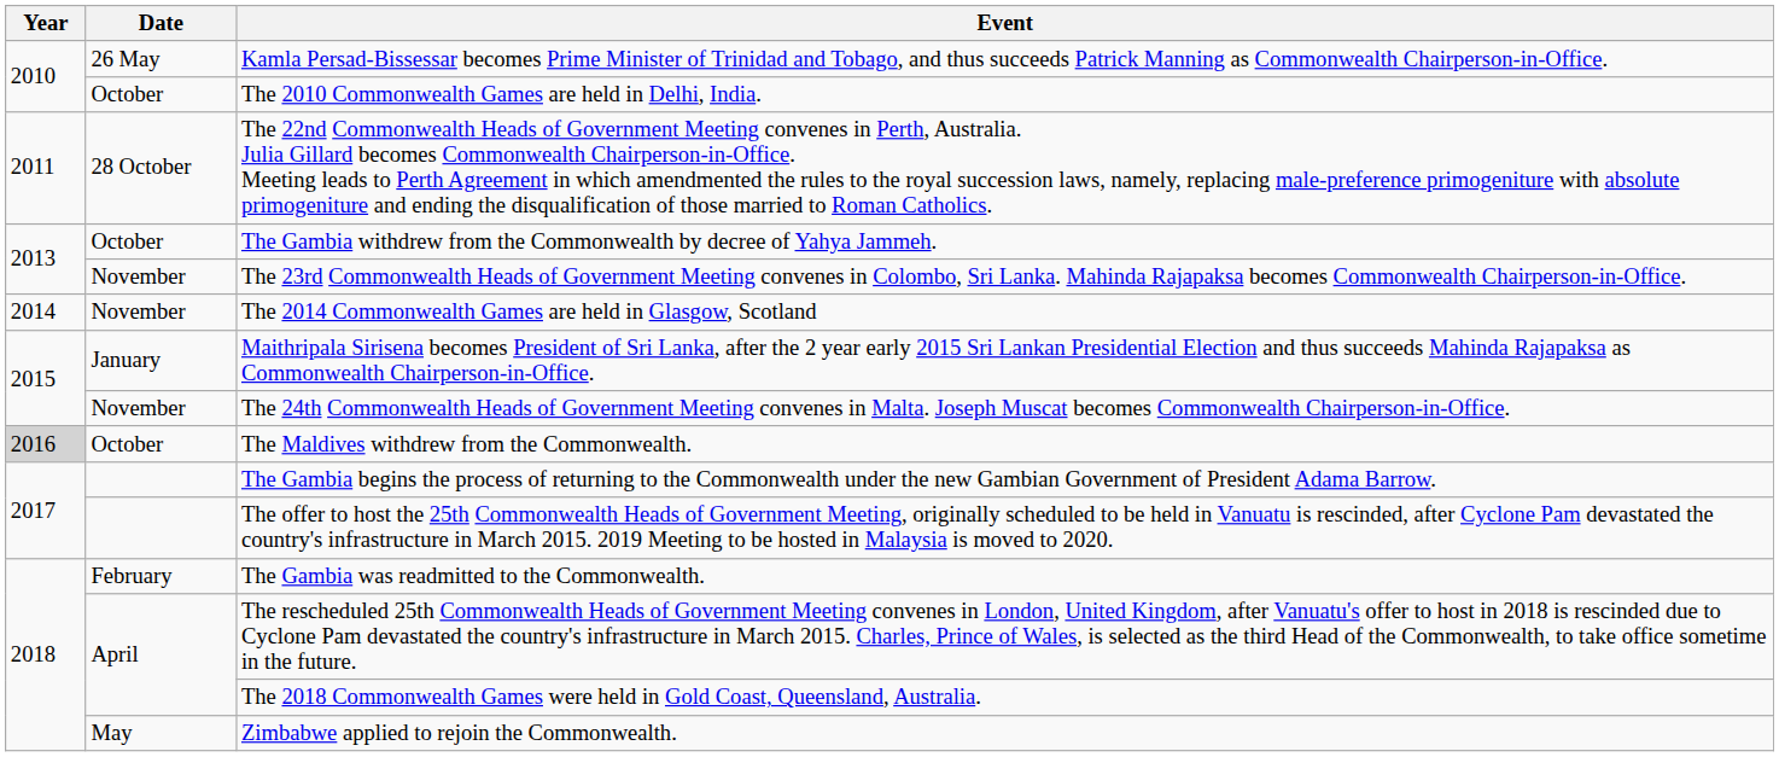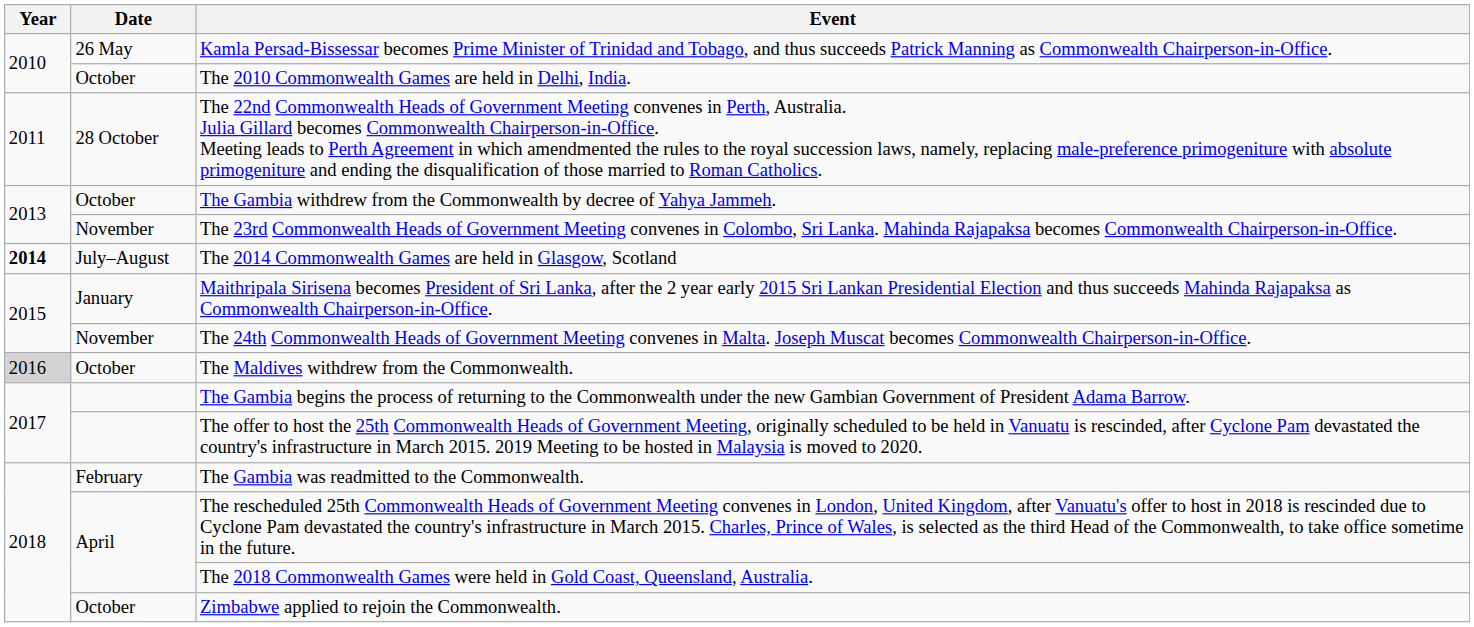The 2014 Commonwealth Games are held in Glasgow, Scotland | Year: normal -> bold
The 2014 Commonwealth Games are held in Glasgow, Scotland | Date: November -> July–August
Zimbabwe applied to rejoin the Commonwealth. | Date: May -> October
